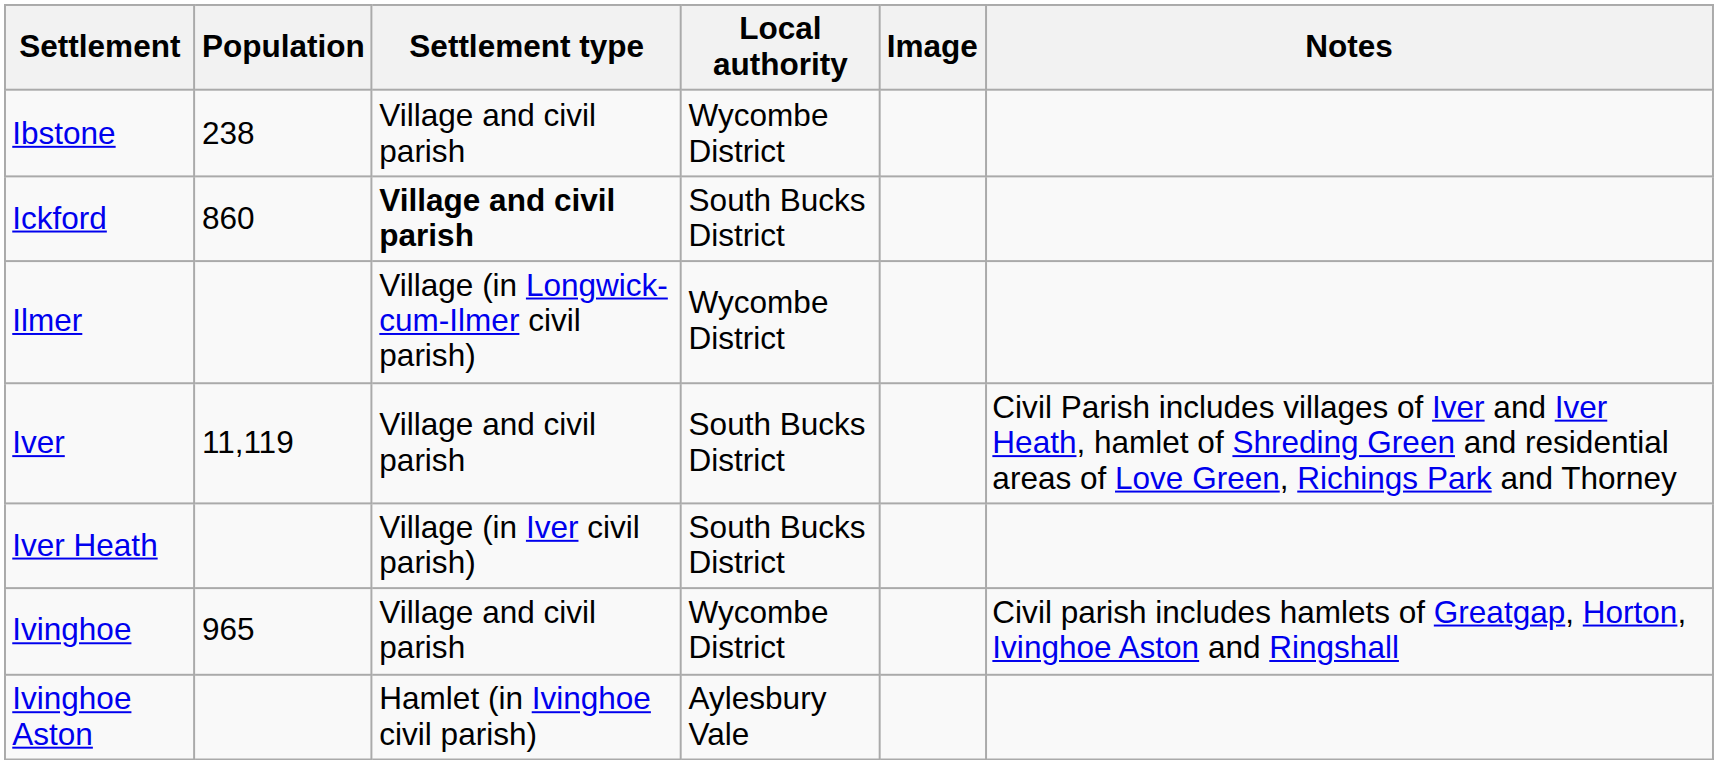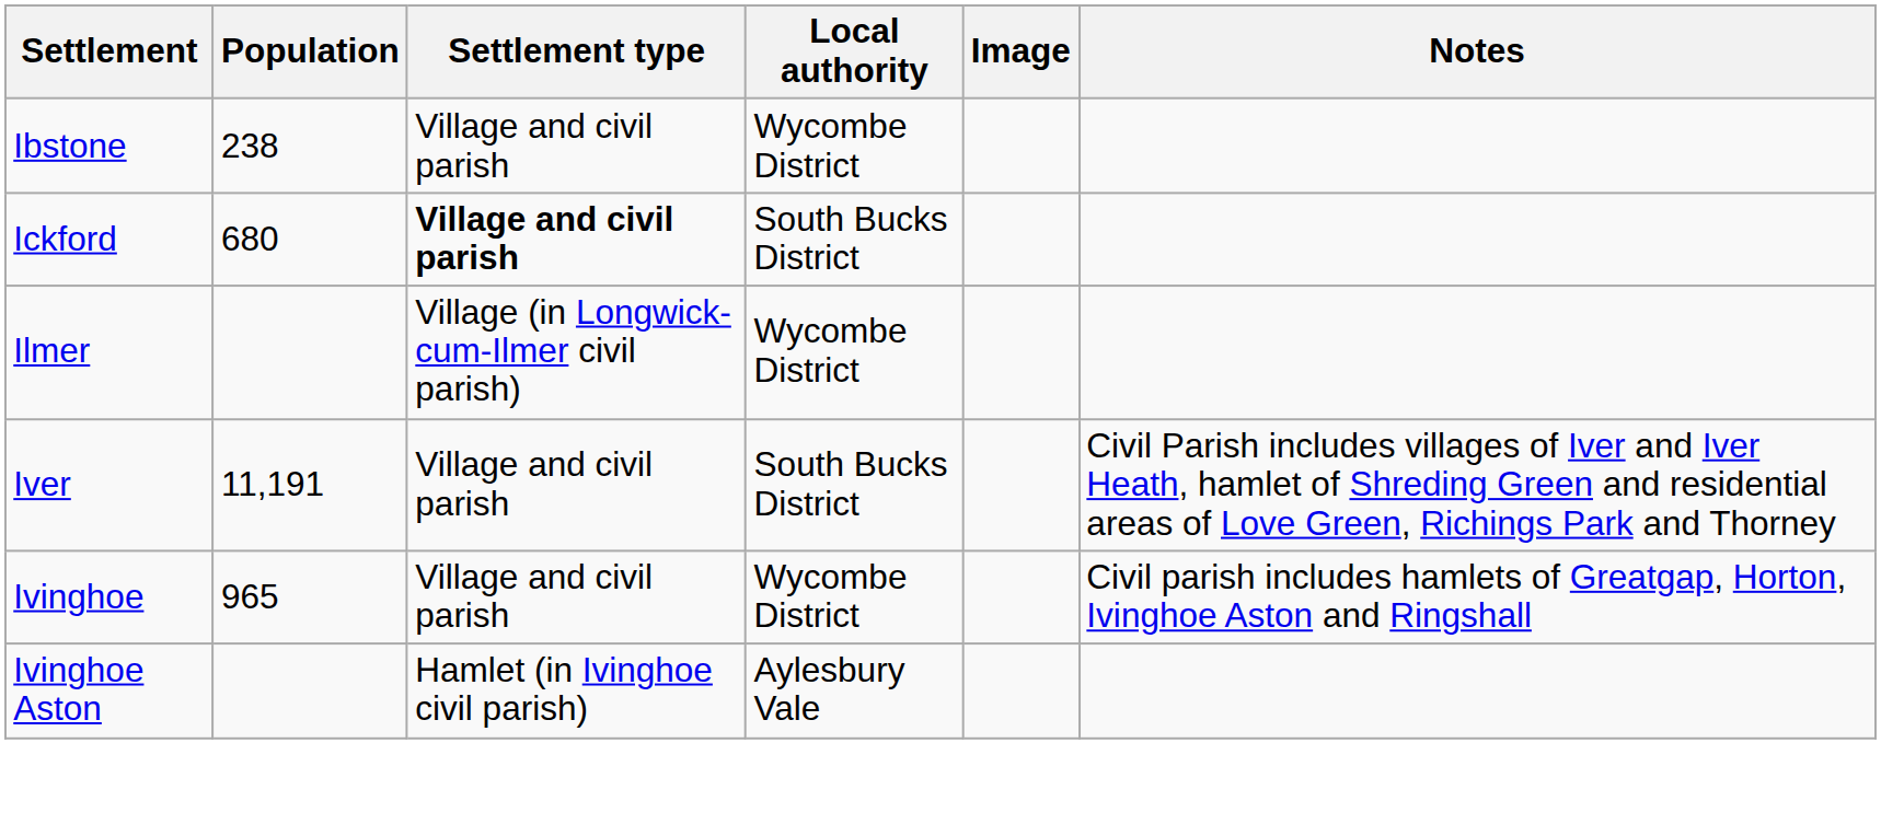Ickford | Population: 860 -> 680
Iver | Population: 11,119 -> 11,191
- row: Iver Heath | Village (in Iver civil parish) | South Bucks District
